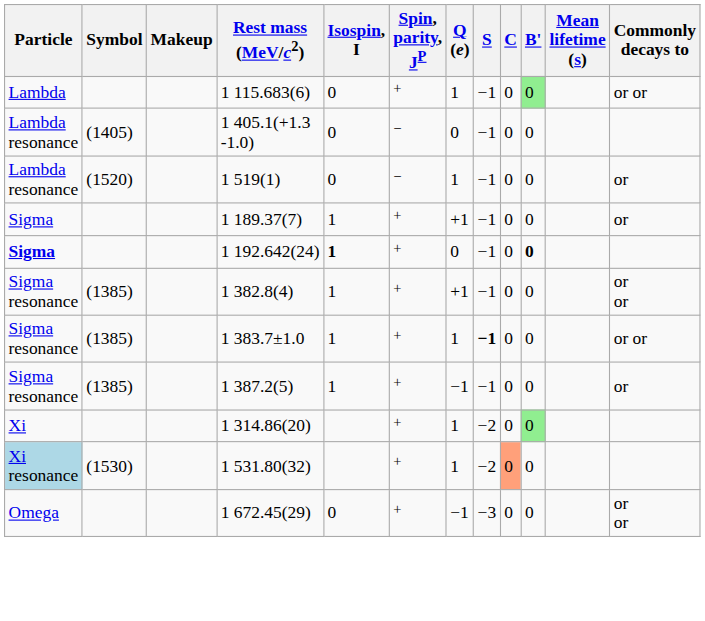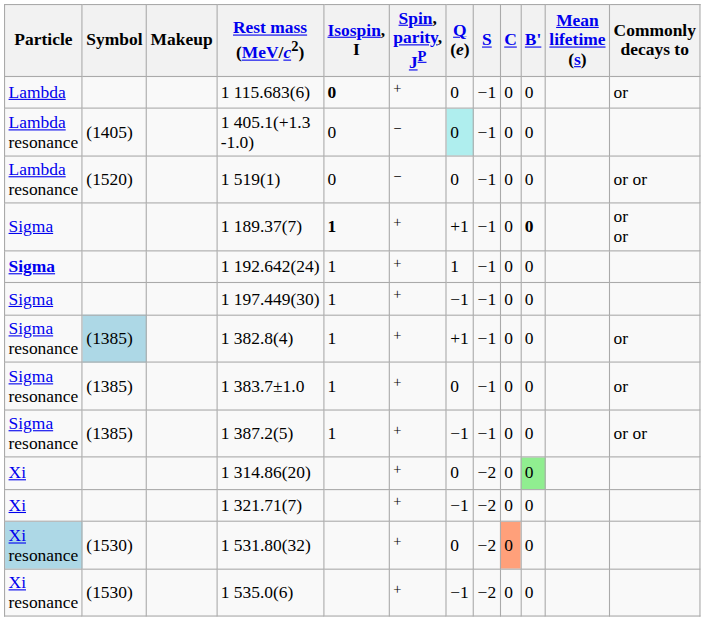1 115.683(6) | Isospin, I: normal -> bold
1 115.683(6) | Q (e): 1 -> 0
1 115.683(6) | B': lightgreen background -> no background
1 115.683(6) | Commonly decays to: or or -> or
1 405.1(+1.3 -1.0) | Q (e): no background -> paleturquoise background
1 519(1) | Q (e): 1 -> 0
1 519(1) | Commonly decays to: or -> or or
1 189.37(7) | Isospin, I: normal -> bold
1 189.37(7) | B': normal -> bold
1 189.37(7) | Commonly decays to: or -> or or
1 192.642(24) | Isospin, I: bold -> normal
1 192.642(24) | Q (e): 0 -> 1
1 192.642(24) | B': bold -> normal
+ row: Sigma | 1 197.449(30) | 1 | + | −1 | −1 | 0 | 0
1 382.8(4) | Symbol: no background -> lightblue background
1 382.8(4) | Commonly decays to: or or -> or
1 383.7±1.0 | Q (e): 1 -> 0
1 383.7±1.0 | S: bold -> normal
1 383.7±1.0 | Commonly decays to: or or -> or
1 387.2(5) | Commonly decays to: or -> or or
1 314.86(20) | Q (e): 1 -> 0
+ row: Xi | 1 321.71(7) | + | −1 | −2 | 0 | 0
1 531.80(32) | Q (e): 1 -> 0
+ row: Xi resonance | (1530) | 1 535.0(6) | + | −1 | −2 | 0 | 0
- row: Omega | 1 672.45(29) | 0 | + | −1 | −3 | 0 | 0 | or or
